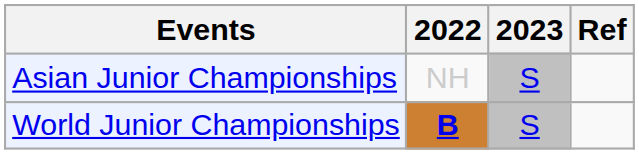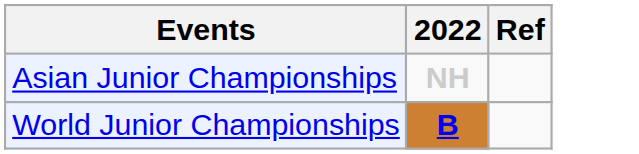- column: 2023 | S | S
Asian Junior Championships | 2022: normal -> bold
